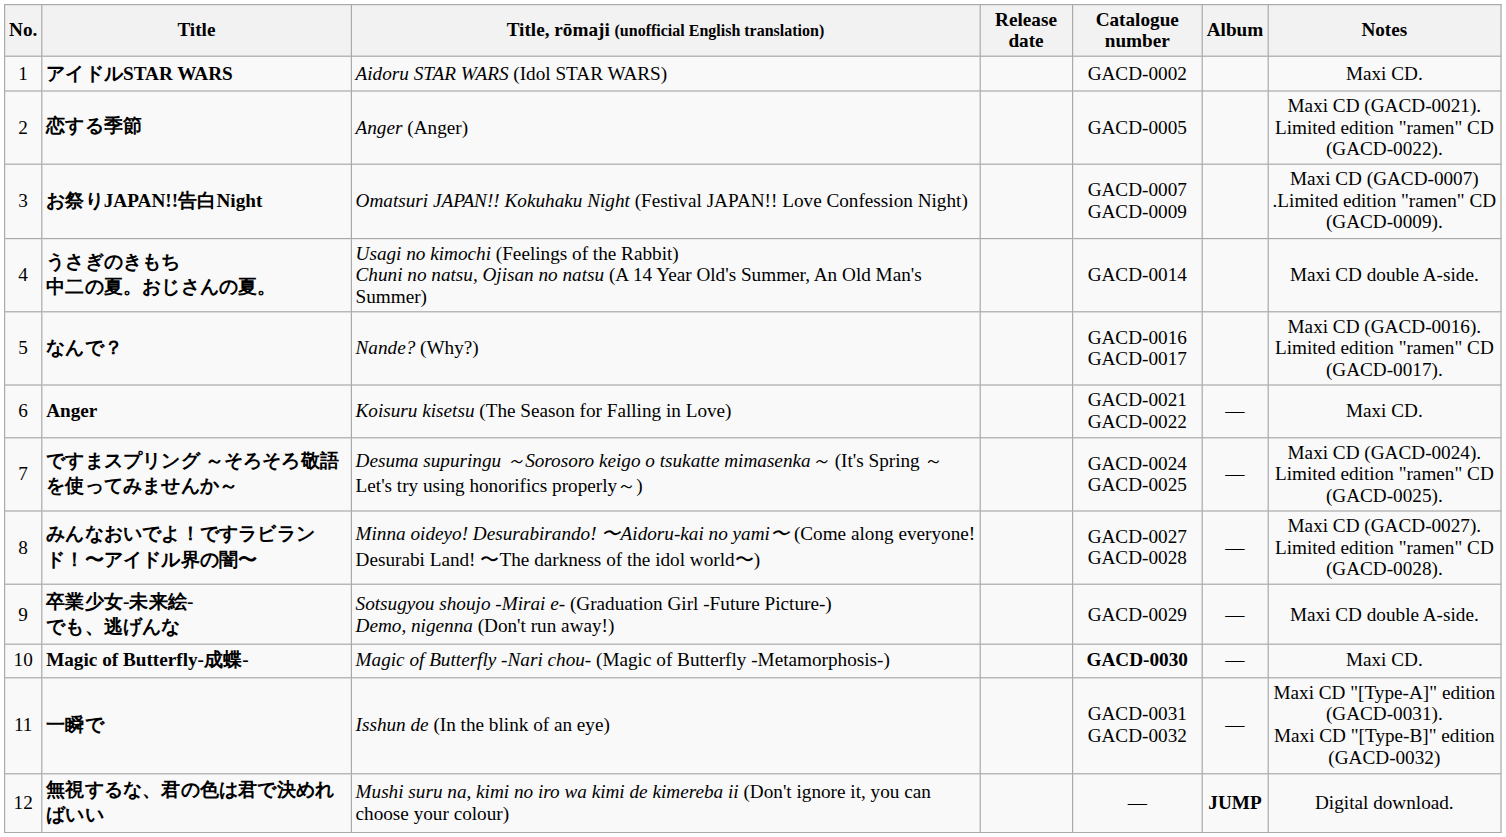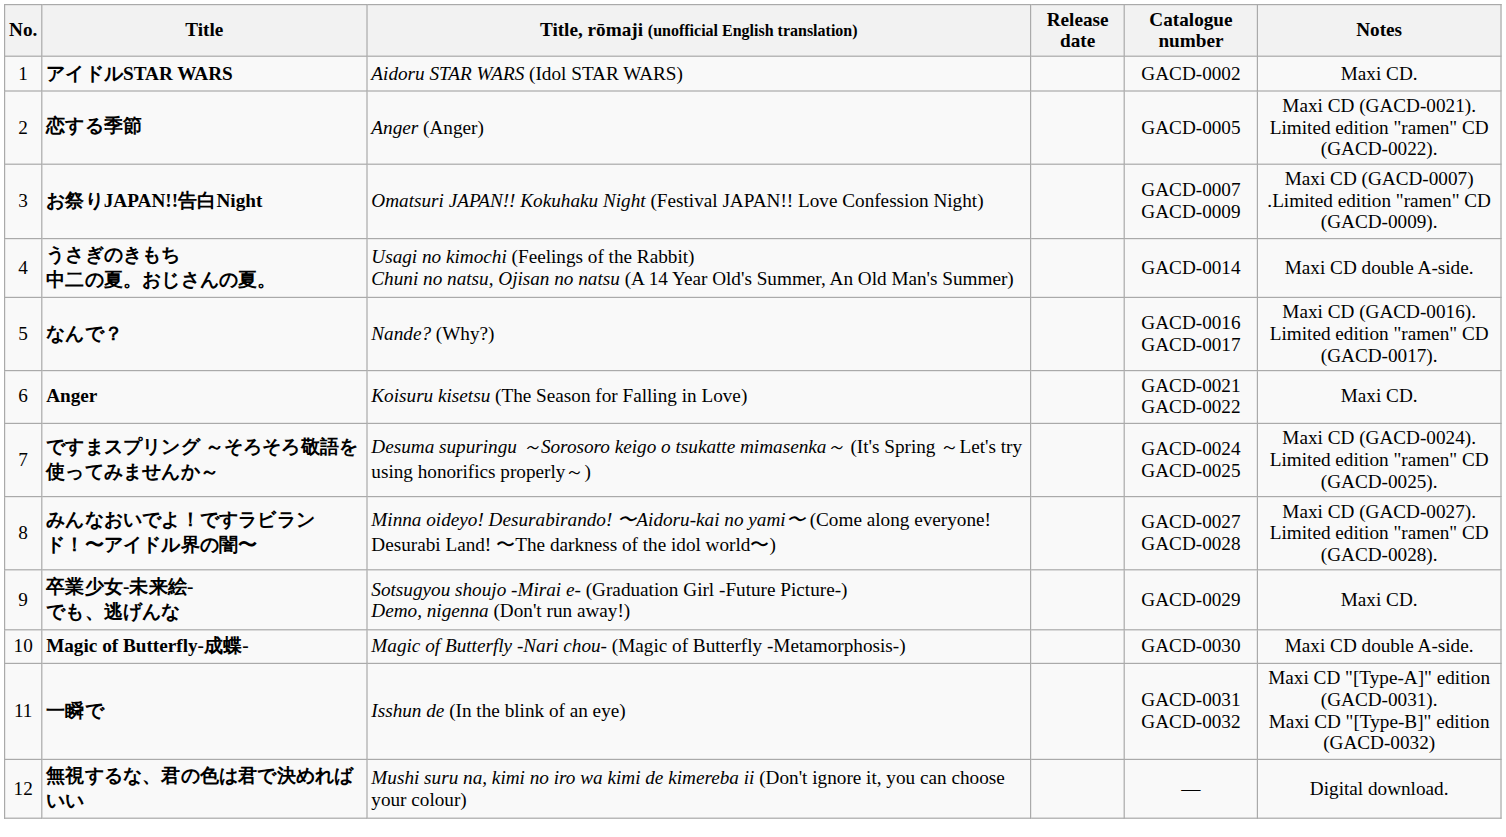- column: Album | — | — | — | — | — | — | JUMP
卒業少女-未来絵- でも、逃げんな | Notes: Maxi CD double A-side. -> Maxi CD.
Magic of Butterfly-成蝶- | Catalogue number: bold -> normal
Magic of Butterfly-成蝶- | Notes: Maxi CD. -> Maxi CD double A-side.
